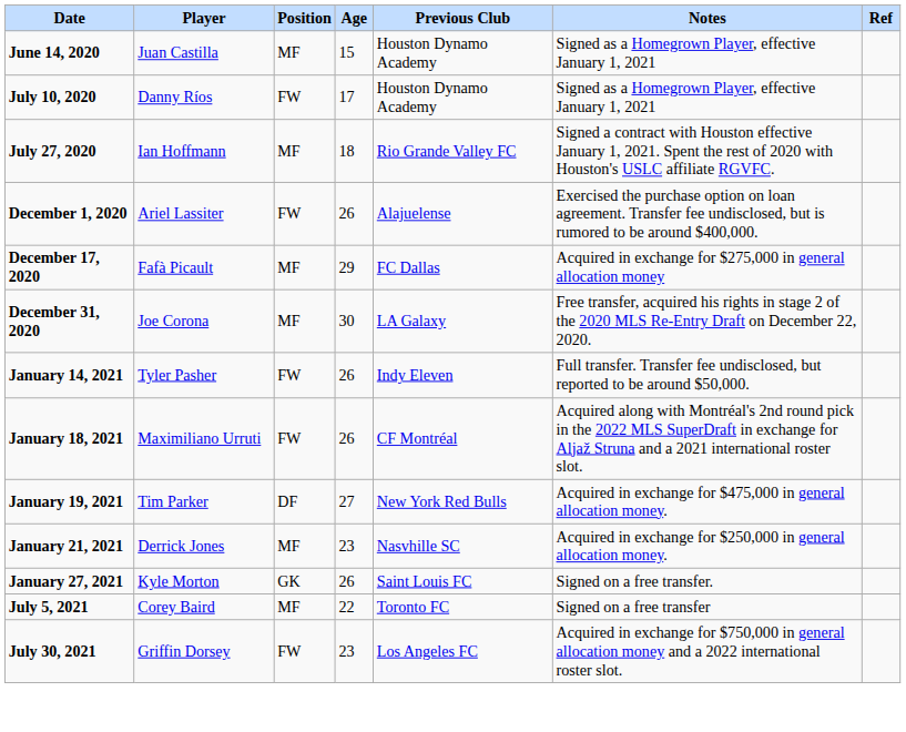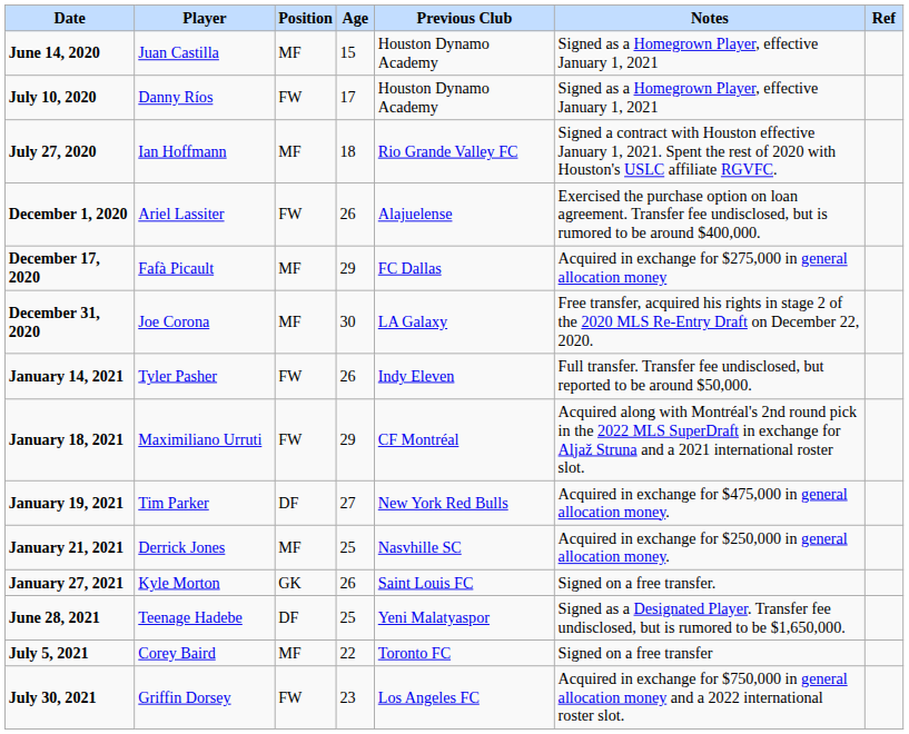January 18, 2021 | Age: 26 -> 29
January 21, 2021 | Age: 23 -> 25
+ row: June 28, 2021 | Teenage Hadebe | DF | 25 | Yeni Malatyaspor | Signed as a Designated Player. Transfer fee undisclosed, but is rumored to be $1,650,000.
